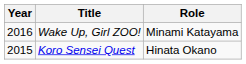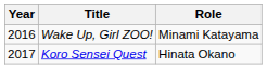Koro Sensei Quest | Year: 2015 -> 2017
